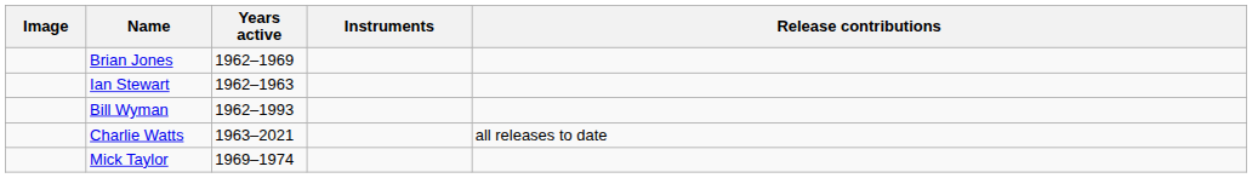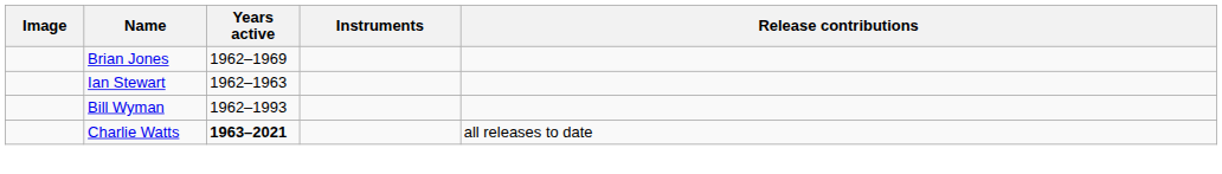Charlie Watts | Years active: normal -> bold
- row: Mick Taylor | 1969–1974
